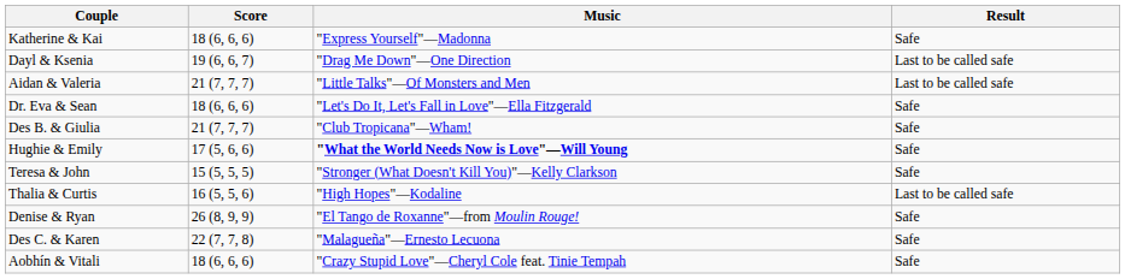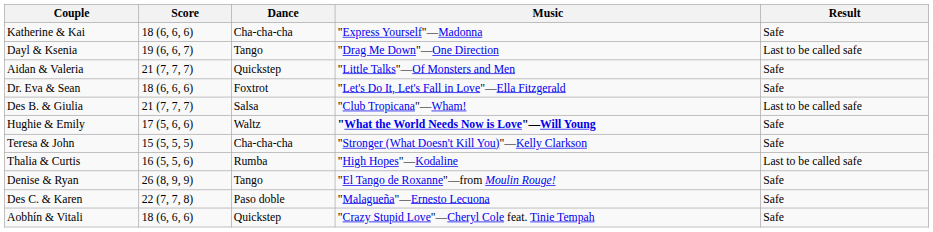+ column: Dance | Cha-cha-cha | Tango | Quickstep | Foxtrot | Salsa | Waltz | Cha-cha-cha | Rumba | Tango | Paso doble | Quickstep
Aidan & Valeria | Result: Last to be called safe -> Safe
Des B. & Giulia | Result: Safe -> Last to be called safe
